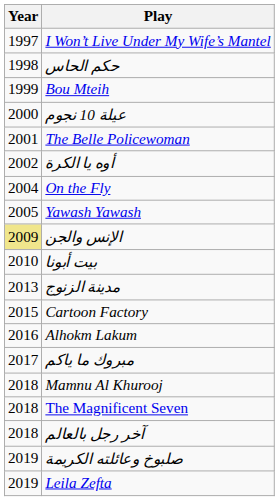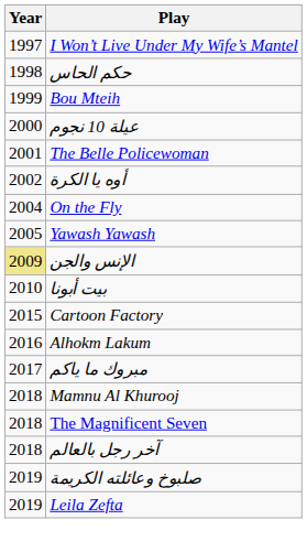- row: 2013 | مدينة الزنوج
